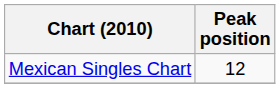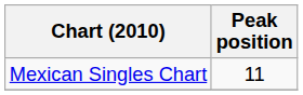Mexican Singles Chart | Peak position: 12 -> 11
